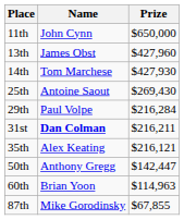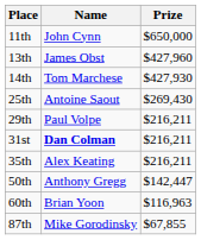29th | Prize: $216,284 -> $216,211
35th | Prize: $216,121 -> $216,211
60th | Prize: $114,963 -> $116,963
